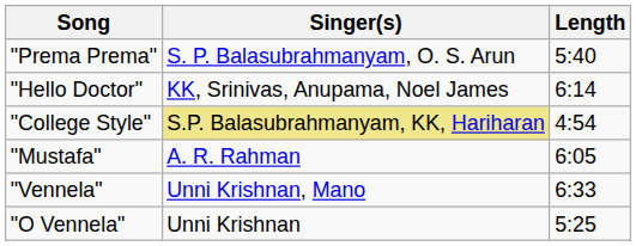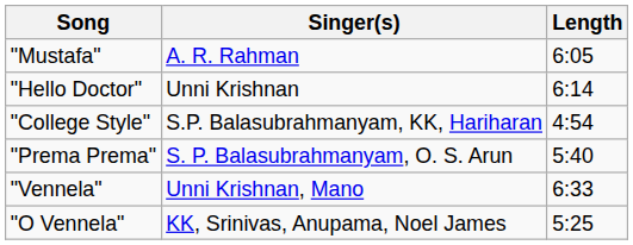rows swapped: "Prema Prema" <-> "Mustafa"
"Hello Doctor" | Singer(s): KK, Srinivas, Anupama, Noel James -> Unni Krishnan
"College Style" | Singer(s): khaki background -> no background
"O Vennela" | Singer(s): Unni Krishnan -> KK, Srinivas, Anupama, Noel James
